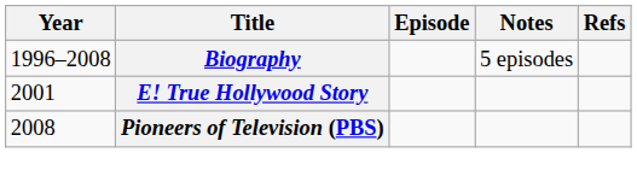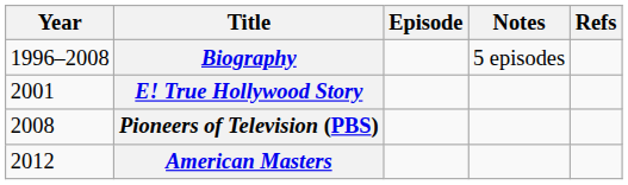+ row: 2012 | American Masters
